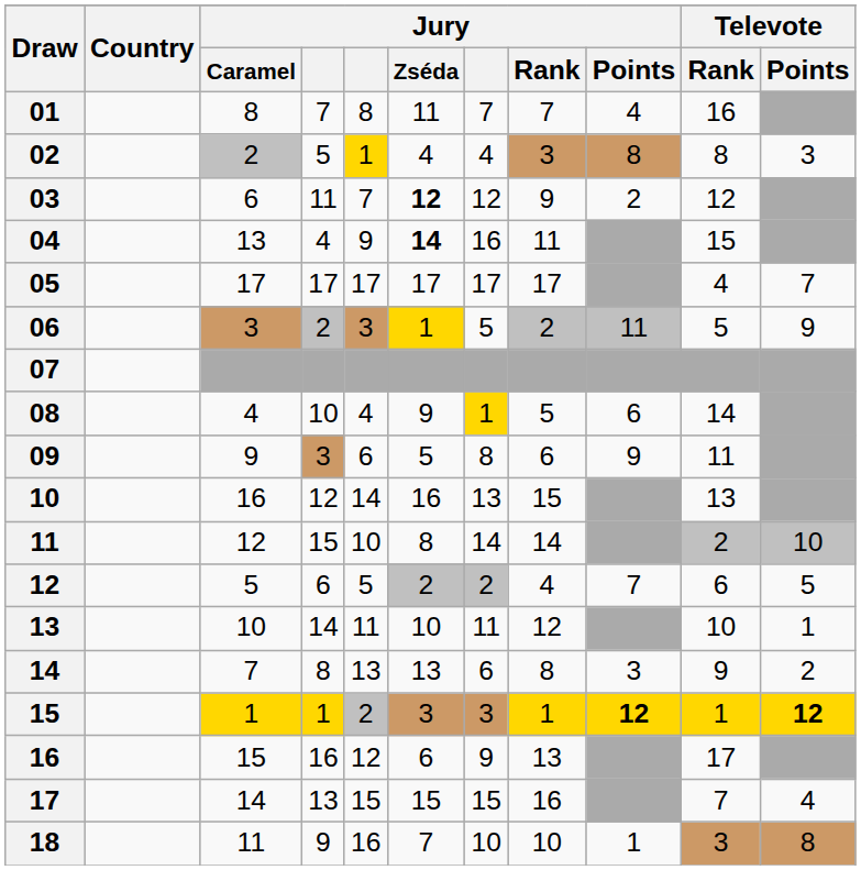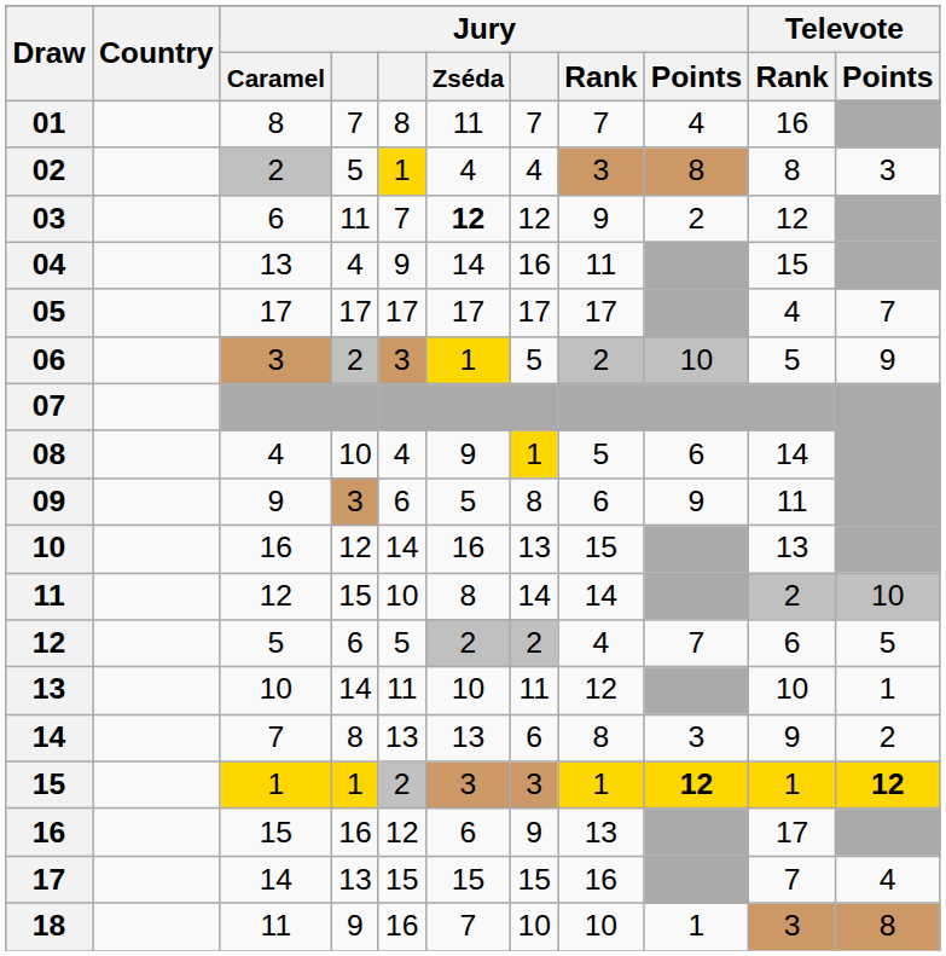04 | Jury / Zséda: bold -> normal
06 | Jury / Points: 11 -> 10
